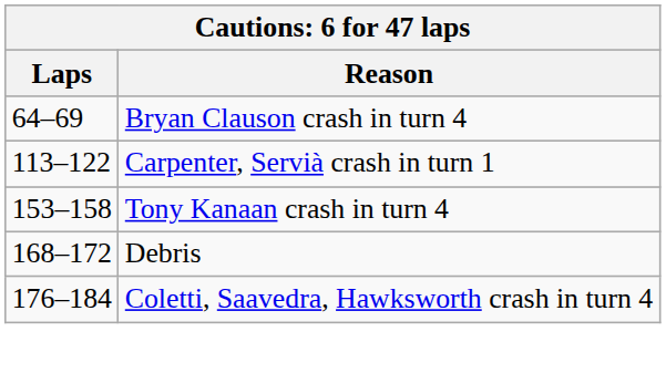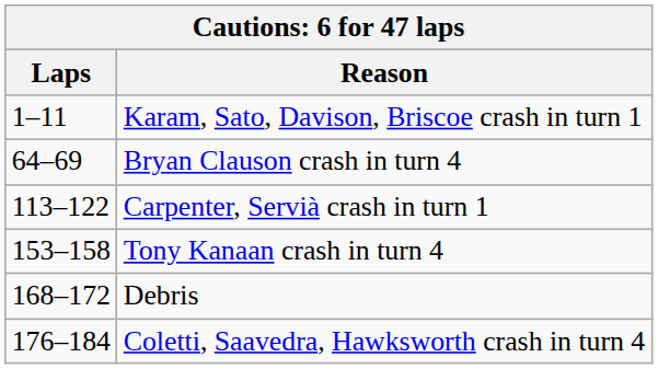+ row: 1–11 | Karam, Sato, Davison, Briscoe crash in turn 1
